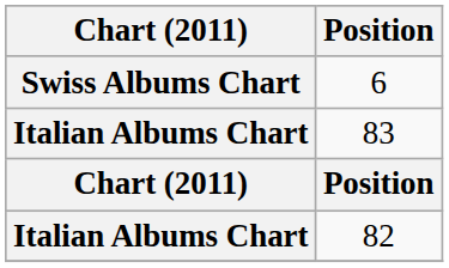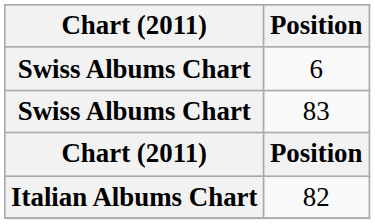83 | Chart (2011): Italian Albums Chart -> Swiss Albums Chart
